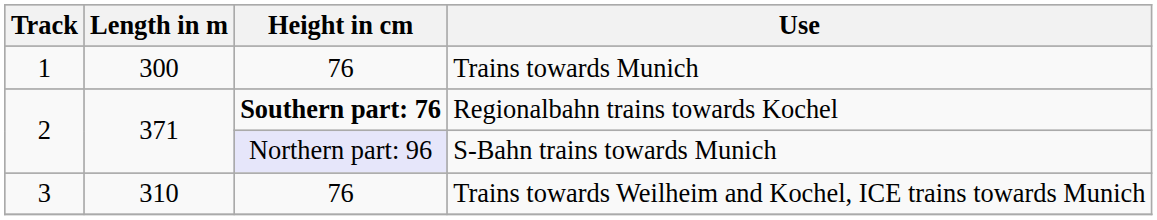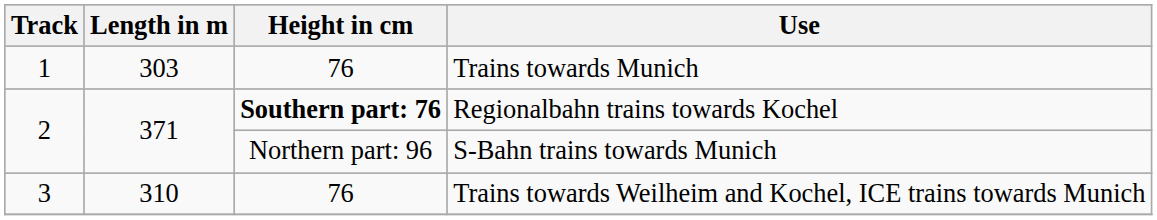Trains towards Munich | Length in m: 300 -> 303
S-Bahn trains towards Munich | Height in cm: lavender background -> no background
